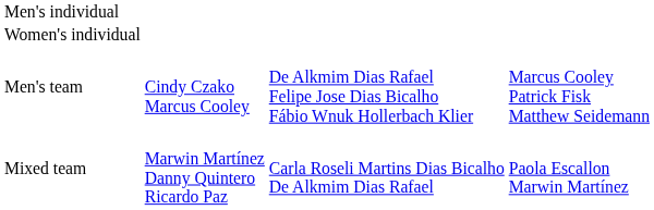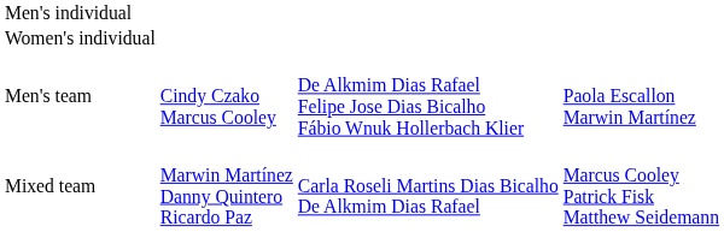Men's team | column 4: Marcus Cooley Patrick Fisk Matthew Seidemann -> Paola Escallon Marwin Martínez
Mixed team | column 4: Paola Escallon Marwin Martínez -> Marcus Cooley Patrick Fisk Matthew Seidemann
